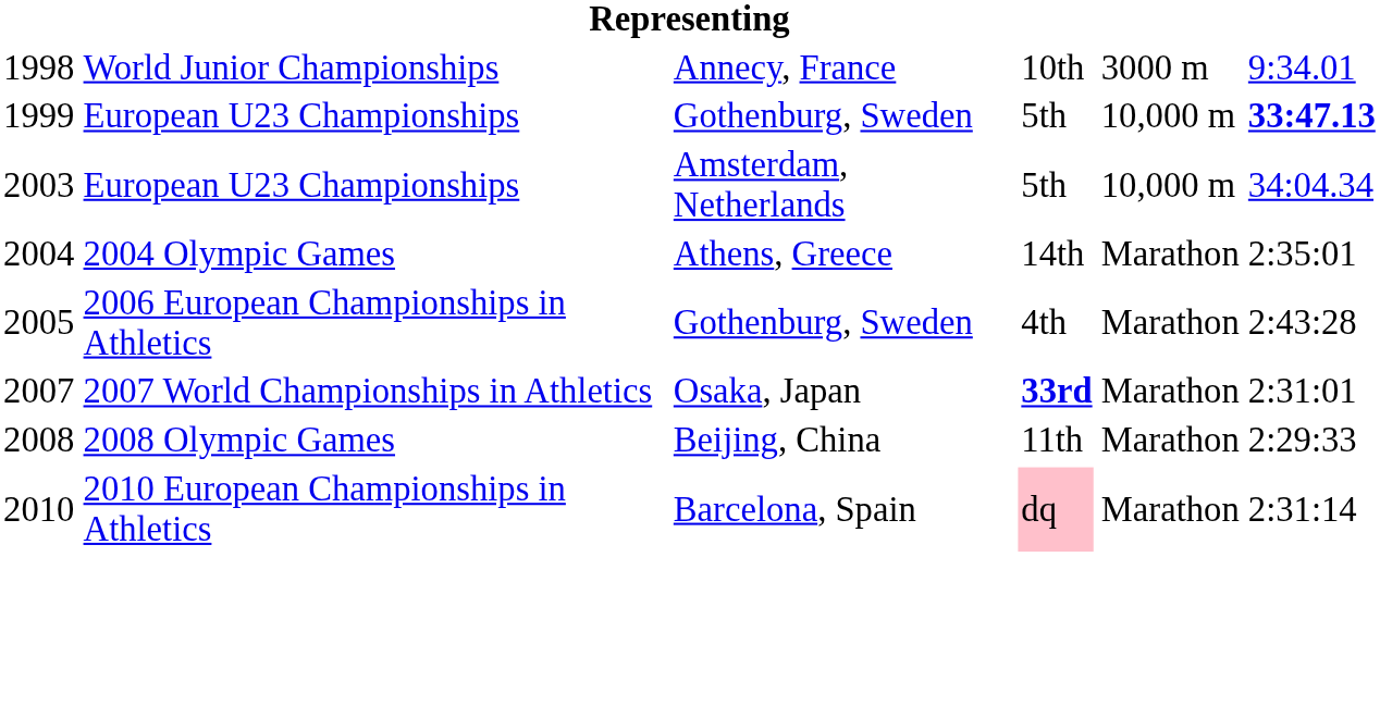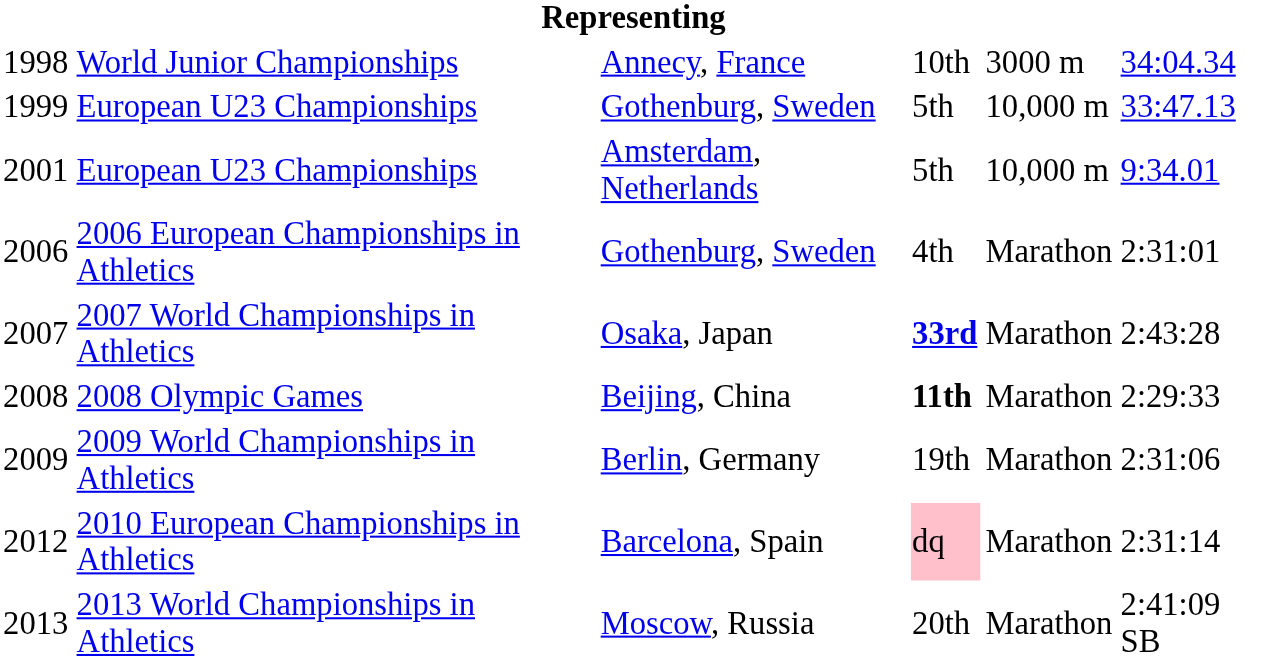World Junior Championships | column 6: 9:34.01 -> 34:04.34
European U23 Championships / Gothenburg, Sweden | column 6: bold -> normal
European U23 Championships / Amsterdam, Netherlands | column 1: 2003 -> 2001
European U23 Championships / Amsterdam, Netherlands | column 6: 34:04.34 -> 9:34.01
- row: 2004 | 2004 Olympic Games | Athens, Greece | 14th | Marathon | 2:35:01
2006 European Championships in Athletics | column 1: 2005 -> 2006
2006 European Championships in Athletics | column 6: 2:43:28 -> 2:31:01
2007 World Championships in Athletics | column 6: 2:31:01 -> 2:43:28
2008 Olympic Games | column 4: normal -> bold
+ row: 2009 | 2009 World Championships in Athletics | Berlin, Germany | 19th | Marathon | 2:31:06
2010 European Championships in Athletics | column 1: 2010 -> 2012
+ row: 2013 | 2013 World Championships in Athletics | Moscow, Russia | 20th | Marathon | 2:41:09 SB
